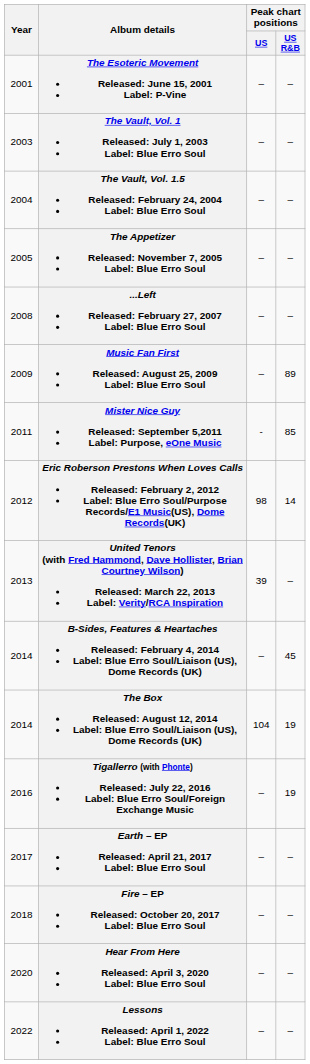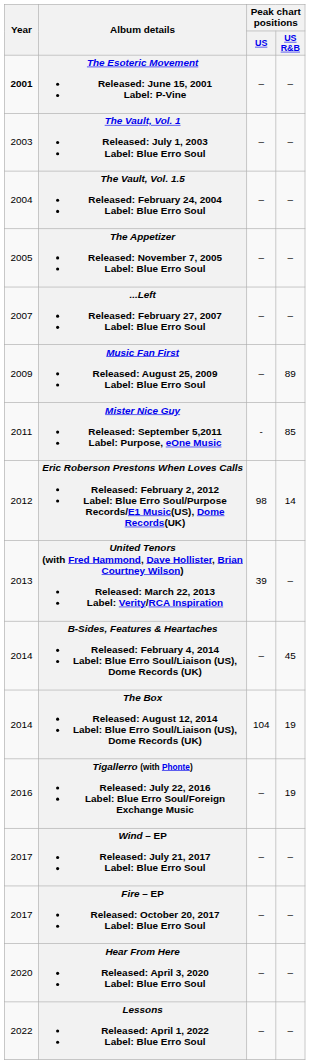The Esoteric Movement Released: June 15, 2001 Label: P-Vine | Year: normal -> bold
...Left Released: February 27, 2007 Label: Blue Erro Soul | Year: 2008 -> 2007
- row: 2017 | Earth – EP Released: April 21, 2017 Label: Blue Erro Soul | – | –
+ row: 2017 | Wind – EP Released: July 21, 2017 Label: Blue Erro Soul | – | –
Fire – EP Released: October 20, 2017 Label: Blue Erro Soul | Year: 2018 -> 2017
